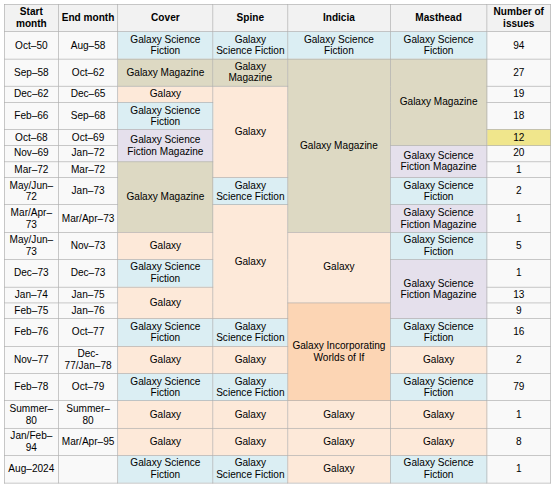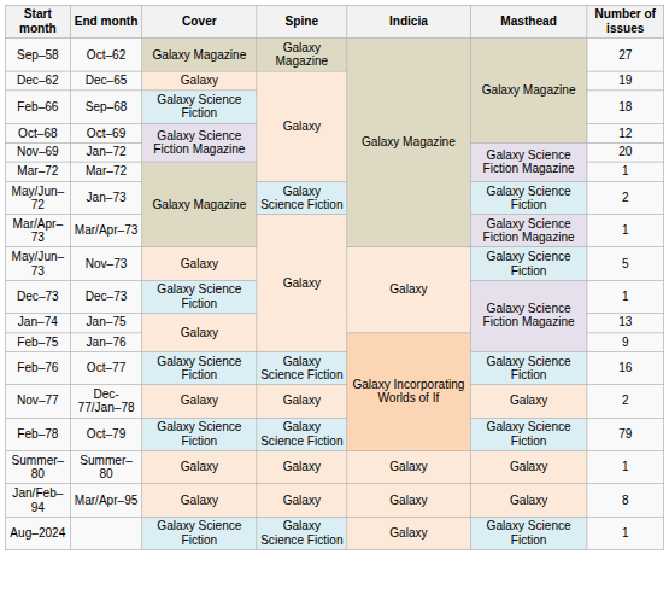- row: Oct–50 | Aug–58 | Galaxy Science Fiction | Galaxy Science Fiction | Galaxy Science Fiction | Galaxy Science Fiction | 94
Oct–68 | Number of issues: khaki background -> no background
